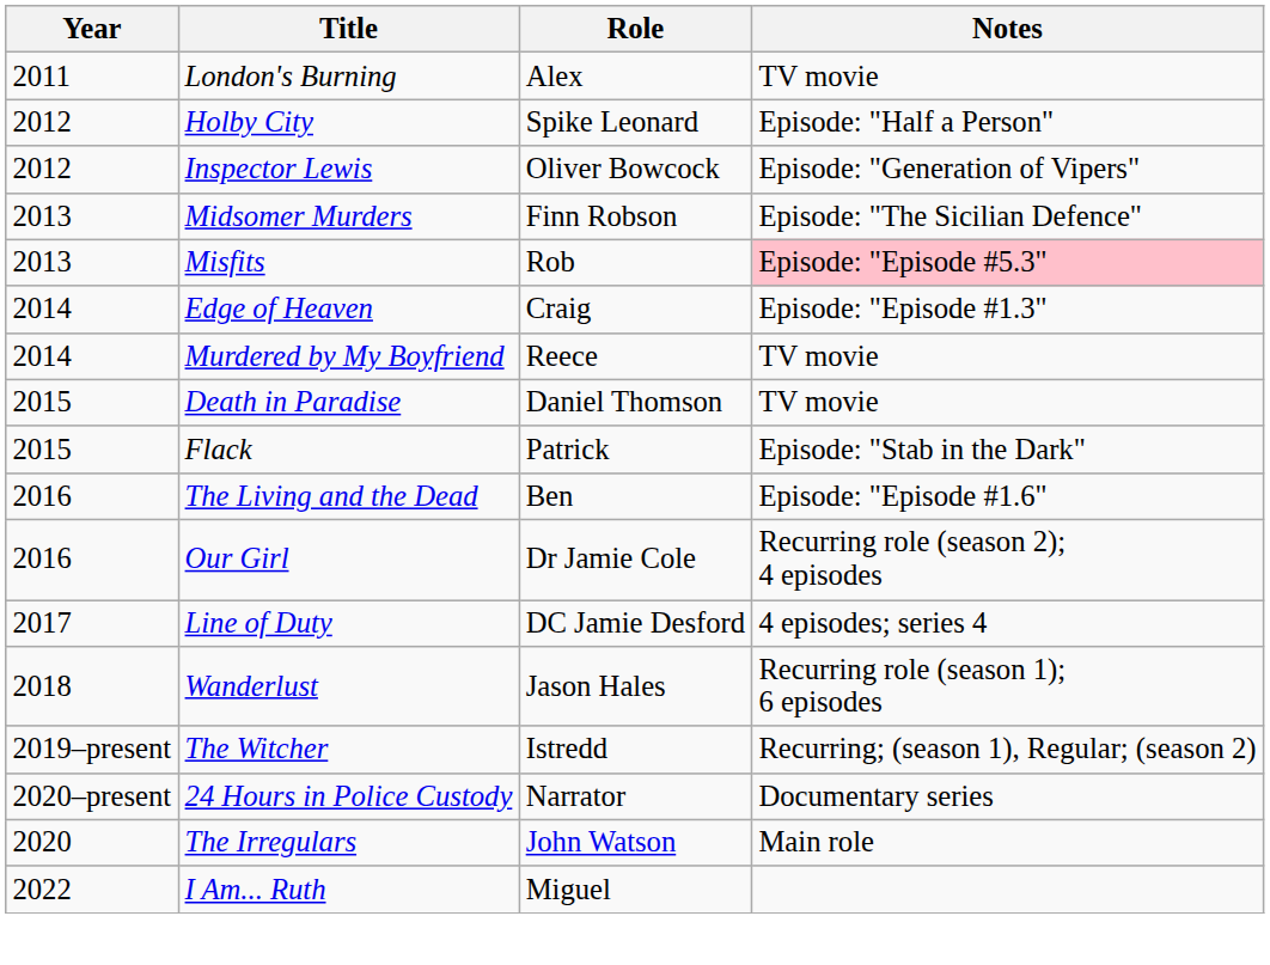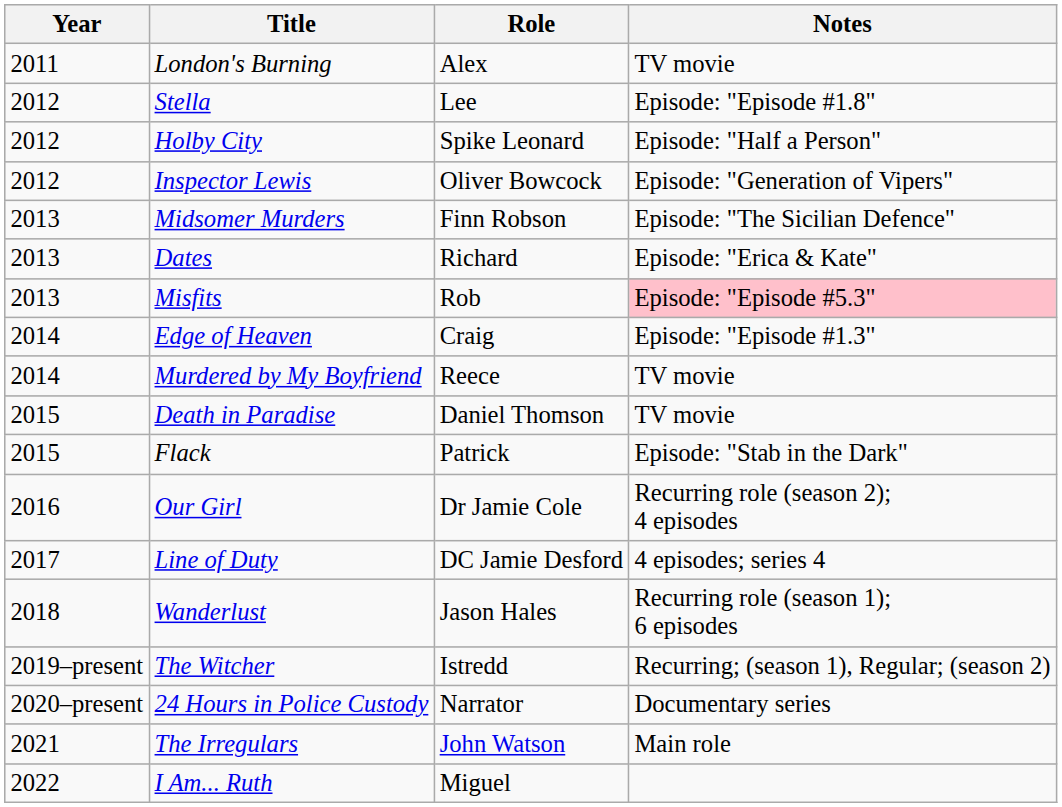+ row: 2012 | Stella | Lee | Episode: "Episode #1.8"
+ row: 2013 | Dates | Richard | Episode: "Erica & Kate"
- row: 2016 | The Living and the Dead | Ben | Episode: "Episode #1.6"
The Irregulars | Year: 2020 -> 2021
